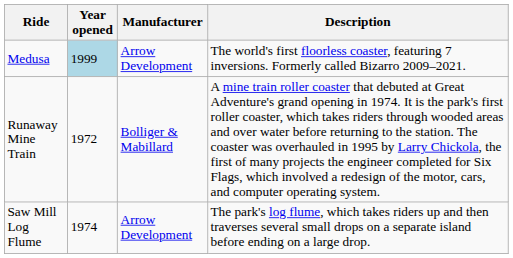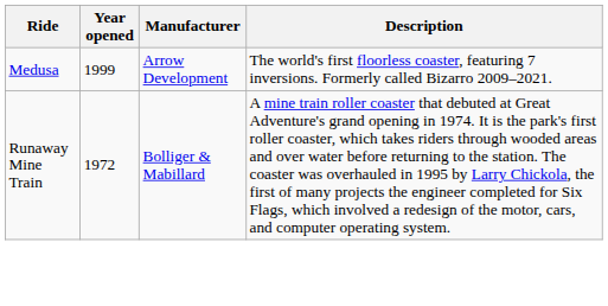Medusa | Year opened: lightblue background -> no background
- row: Saw Mill Log Flume | 1974 | Arrow Development | The park's log flume, which takes riders up and then traverses several small drops on a separate island before ending on a large drop.
